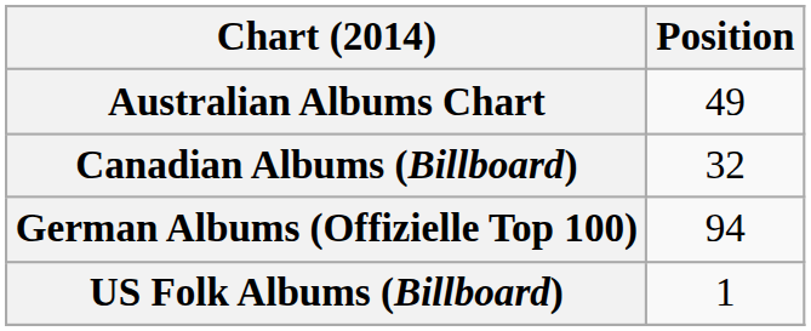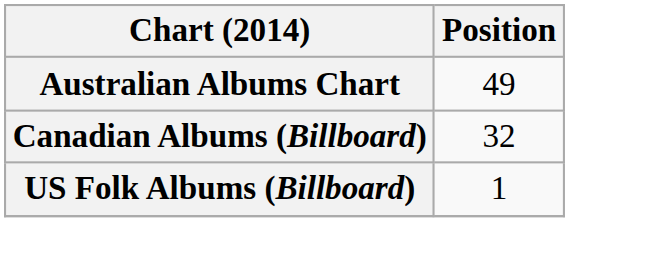- row: German Albums (Offizielle Top 100) | 94
